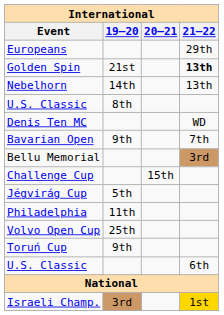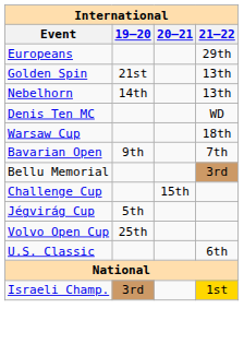Golden Spin | 21–22: bold -> normal
- row: U.S. Classic | 8th
+ row: Warsaw Cup | 18th
- row: Philadelphia | 11th
- row: Toruń Cup | 9th
